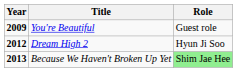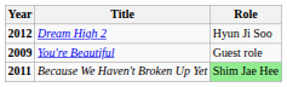rows swapped: You're Beautiful <-> Dream High 2
Because We Haven't Broken Up Yet | Year: 2013 -> 2011
